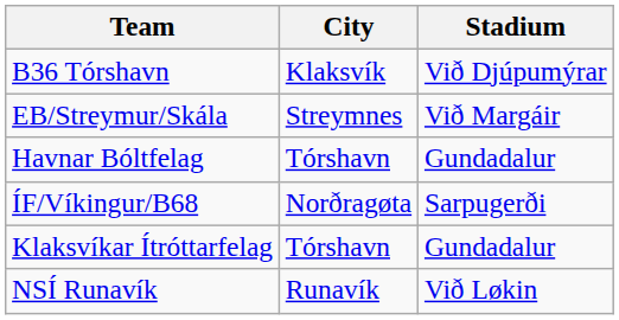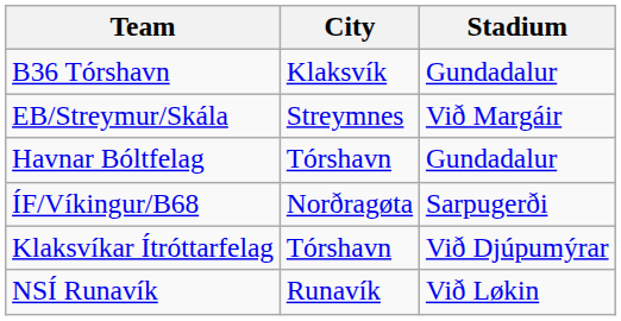B36 Tórshavn | Stadium: Við Djúpumýrar -> Gundadalur
Klaksvíkar Ítróttarfelag | Stadium: Gundadalur -> Við Djúpumýrar
